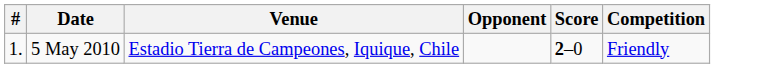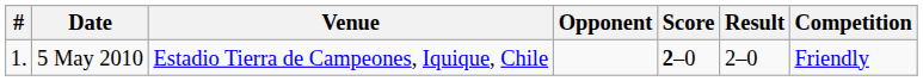+ column: Result | 2–0
